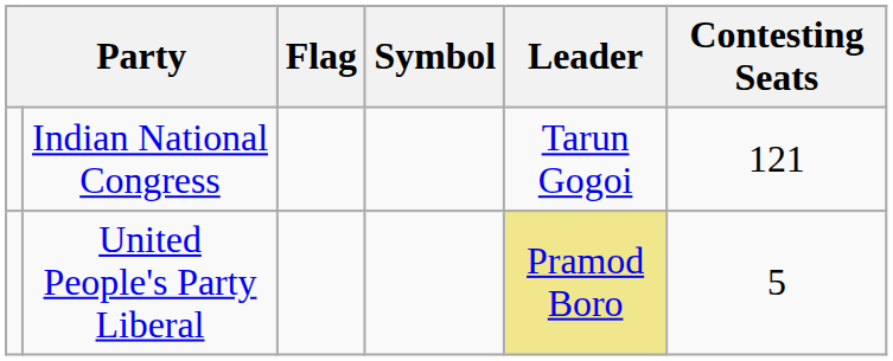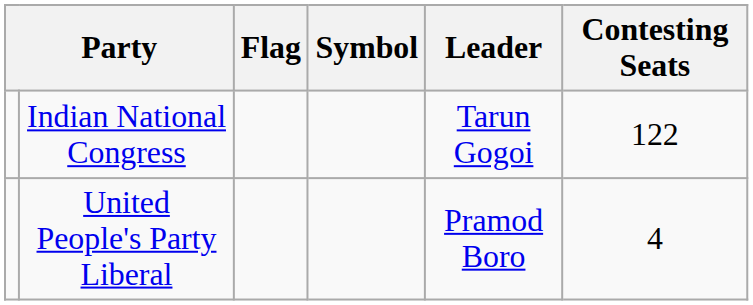Indian National Congress | Contesting Seats: 121 -> 122
United People's Party Liberal | Leader: khaki background -> no background
United People's Party Liberal | Contesting Seats: 5 -> 4
